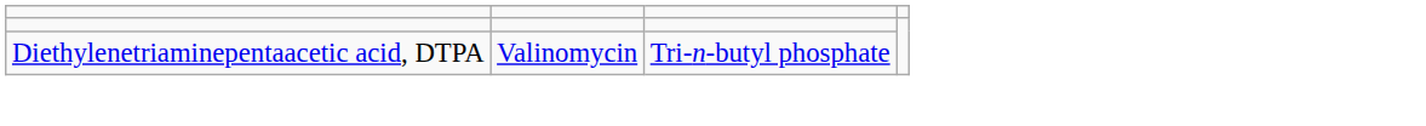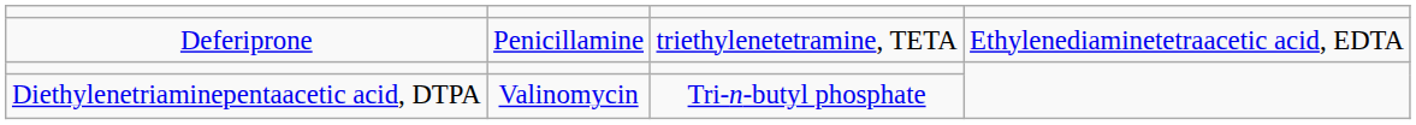+ row: Deferiprone | Penicillamine | triethylenetetramine, TETA | Ethylenediaminetetraacetic acid, EDTA
